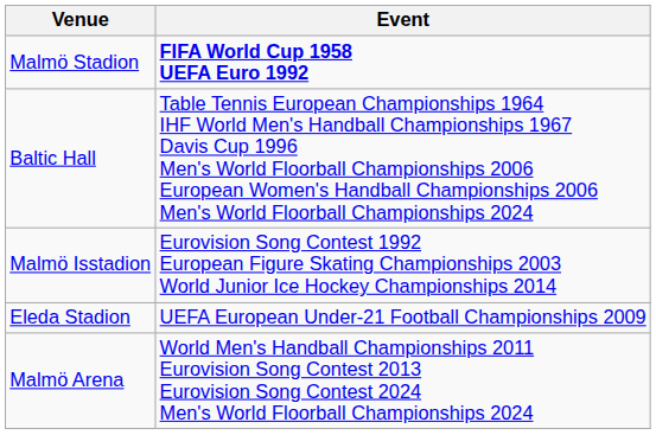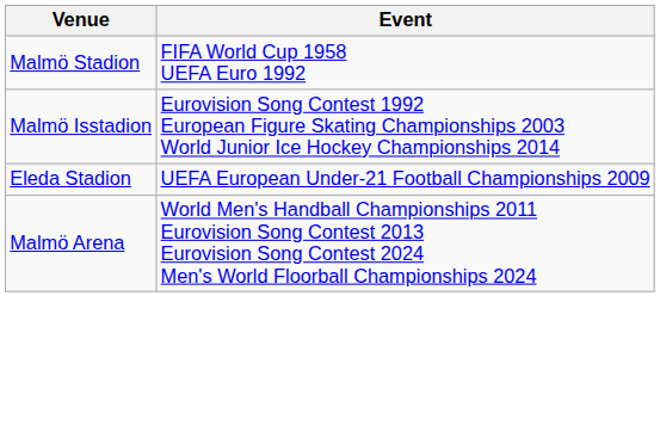Malmö Stadion | Event: bold -> normal
- row: Baltic Hall | Table Tennis European Championships 1964 IHF World Men's Handball Championships 1967 Davis Cup 1996 Men's World Floorball Championships 2006 European Women's Handball Championships 2006 Men's World Floorball Championships 2024
